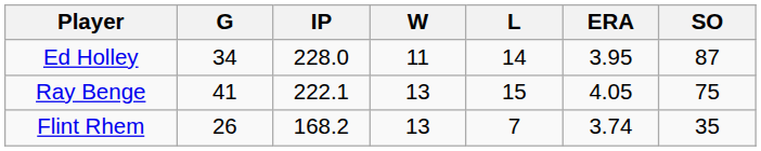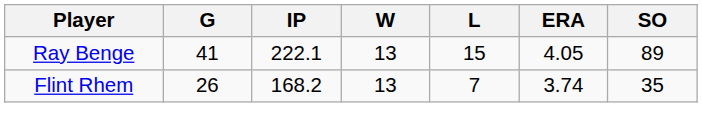- row: Ed Holley | 34 | 228.0 | 11 | 14 | 3.95 | 87
Ray Benge | SO: 75 -> 89
